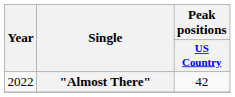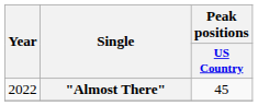"Almost There" | Peak positions / US Country: 42 -> 45
